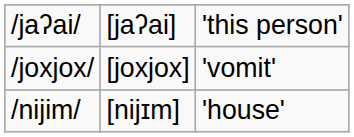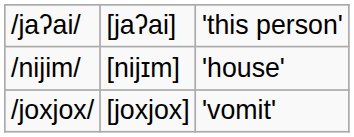rows swapped: /joxjox/ <-> /nijim/
